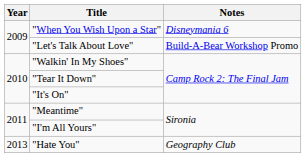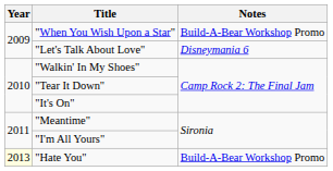"When You Wish Upon a Star" | Notes: Disneymania 6 -> Build-A-Bear Workshop Promo
"Let's Talk About Love" | Notes: Build-A-Bear Workshop Promo -> Disneymania 6
"Hate You" | Year: no background -> lightyellow background
"Hate You" | Notes: Geography Club -> Build-A-Bear Workshop Promo
